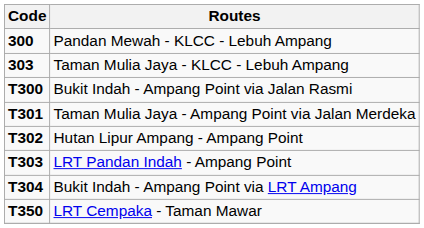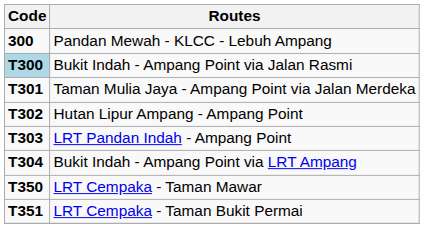- row: 303 | Taman Mulia Jaya - KLCC - Lebuh Ampang
Bukit Indah - Ampang Point via Jalan Rasmi | Code: no background -> lightblue background
+ row: T351 | LRT Cempaka - Taman Bukit Permai
